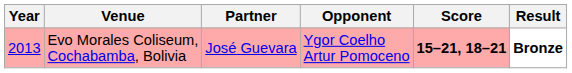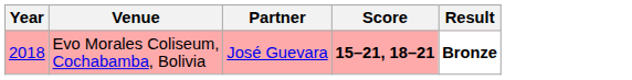- column: Opponent | Ygor Coelho Artur Pomoceno
Evo Morales Coliseum, Cochabamba, Bolivia | Year: 2013 -> 2018
